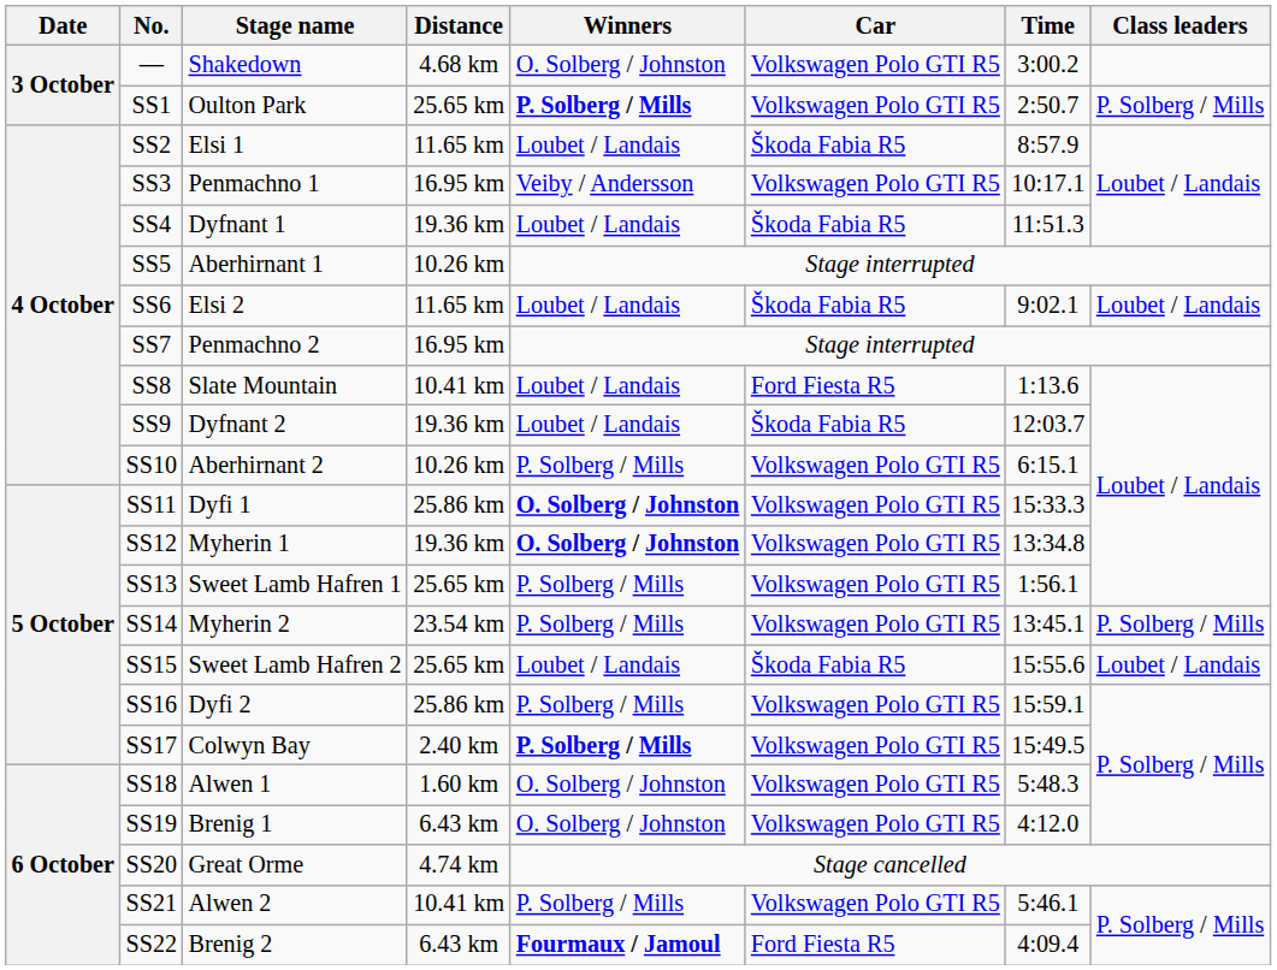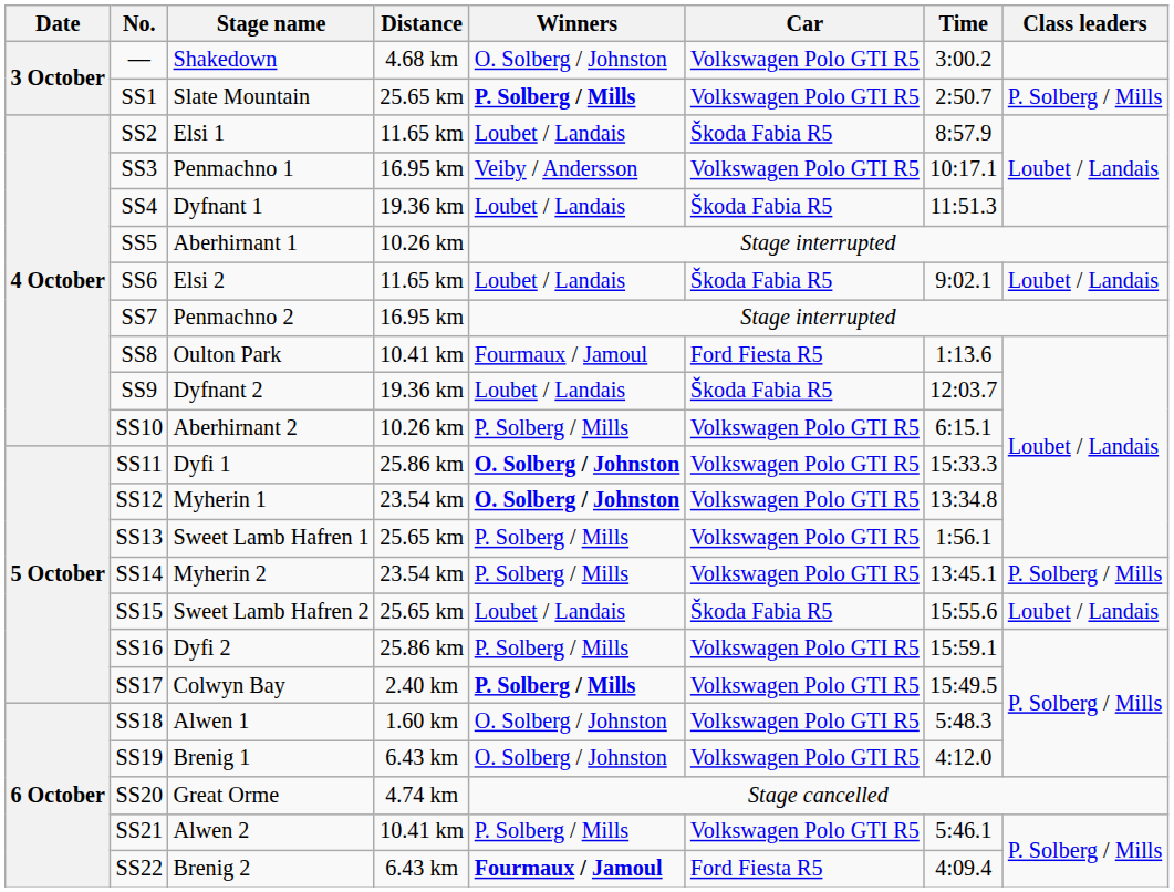SS1 | Stage name: Oulton Park -> Slate Mountain
SS8 | Stage name: Slate Mountain -> Oulton Park
SS8 | Winners: Loubet / Landais -> Fourmaux / Jamoul
SS12 | Distance: 19.36 km -> 23.54 km
